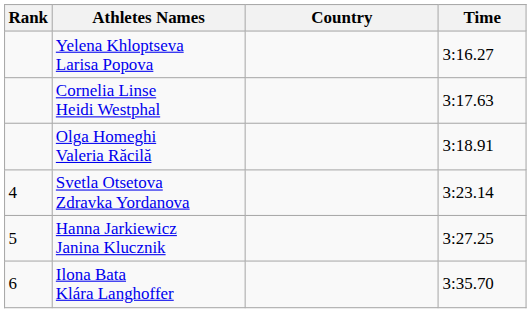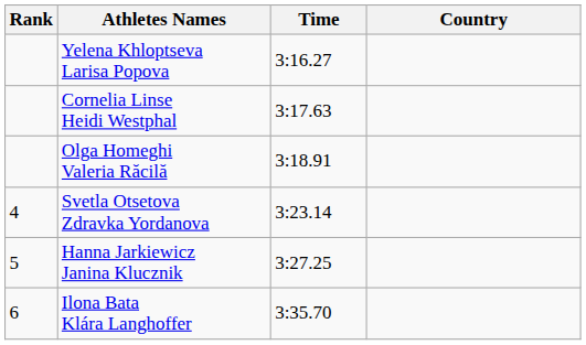columns swapped: Country <-> Time
